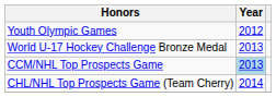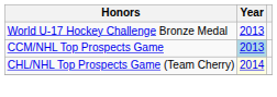- row: Youth Olympic Games | 2012
CHL/NHL Top Prospects Game (Team Cherry) | Year: no background -> lightyellow background
